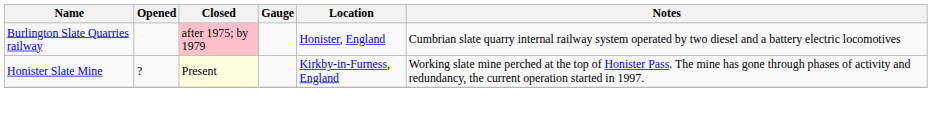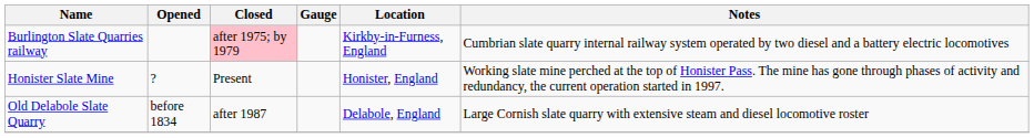Burlington Slate Quarries railway | Location: Honister, England -> Kirkby-in-Furness, England
Honister Slate Mine | Closed: lightyellow background -> no background
Honister Slate Mine | Location: Kirkby-in-Furness, England -> Honister, England
+ row: Old Delabole Slate Quarry | before 1834 | after 1987 | Delabole, England | Large Cornish slate quarry with extensive steam and diesel locomotive roster
